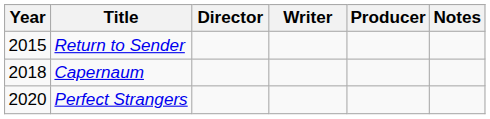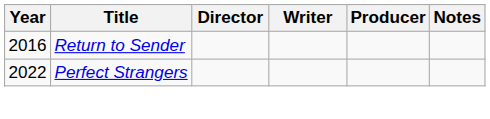Return to Sender | Year: 2015 -> 2016
- row: 2018 | Capernaum
Perfect Strangers | Year: 2020 -> 2022
